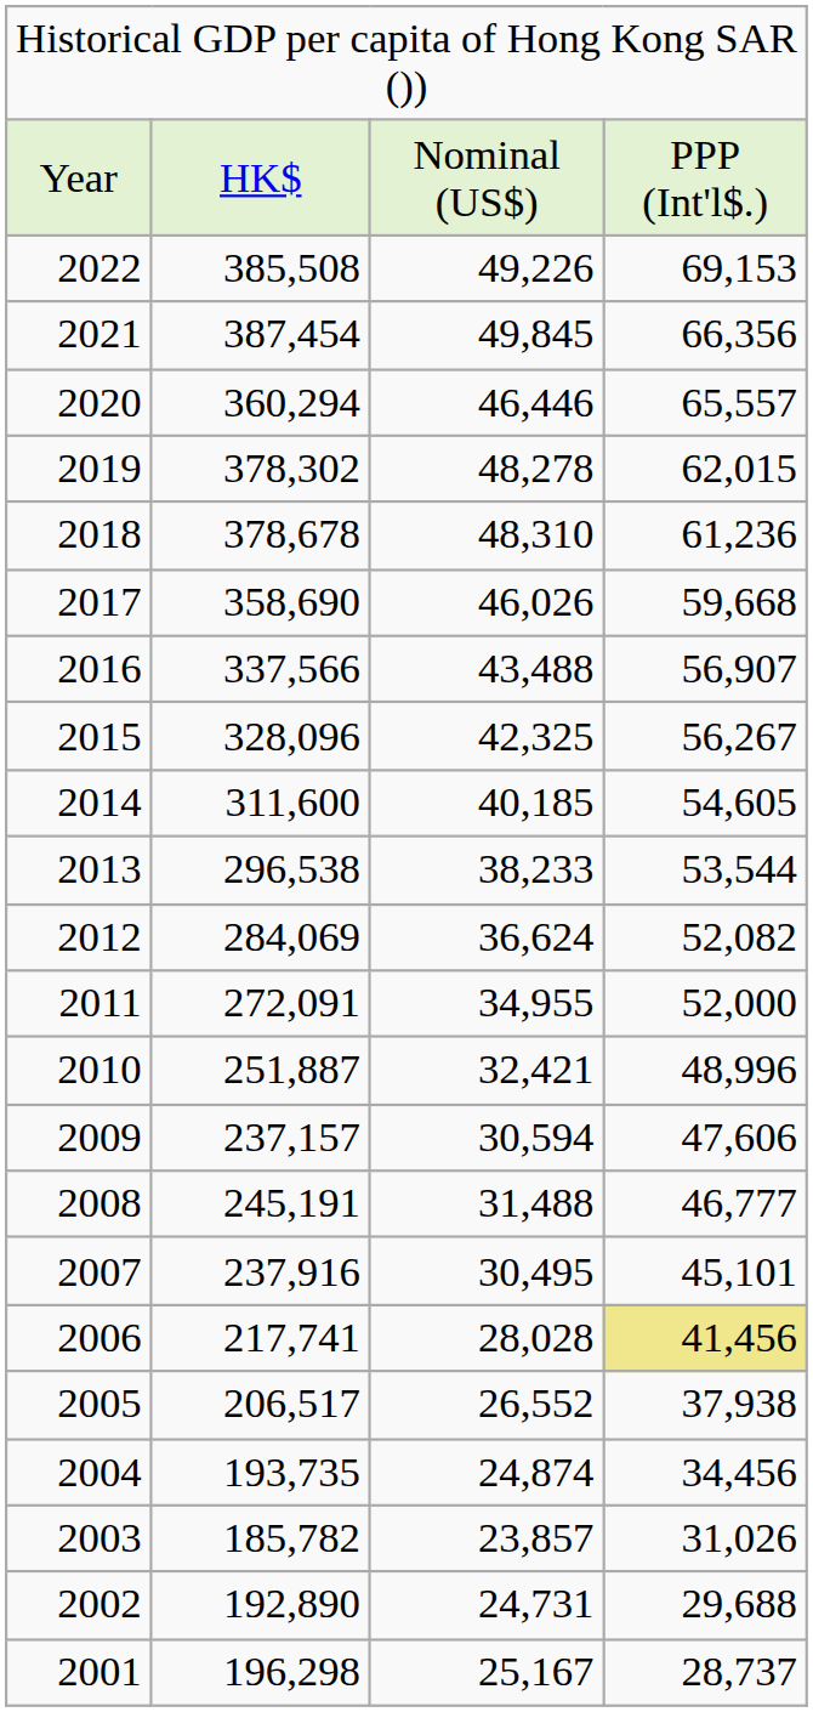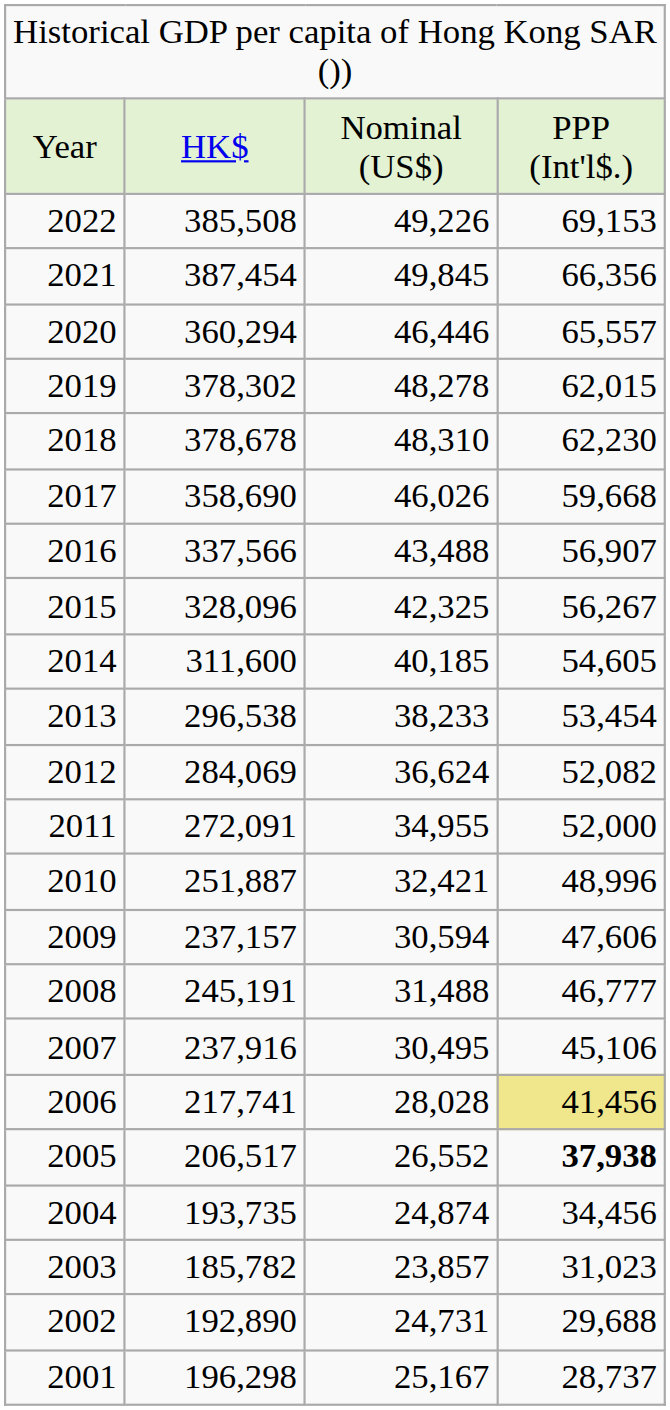2018 | column 4: 61,236 -> 62,230
2013 | column 4: 53,544 -> 53,454
2007 | column 4: 45,101 -> 45,106
2005 | column 4: normal -> bold
2003 | column 4: 31,026 -> 31,023
